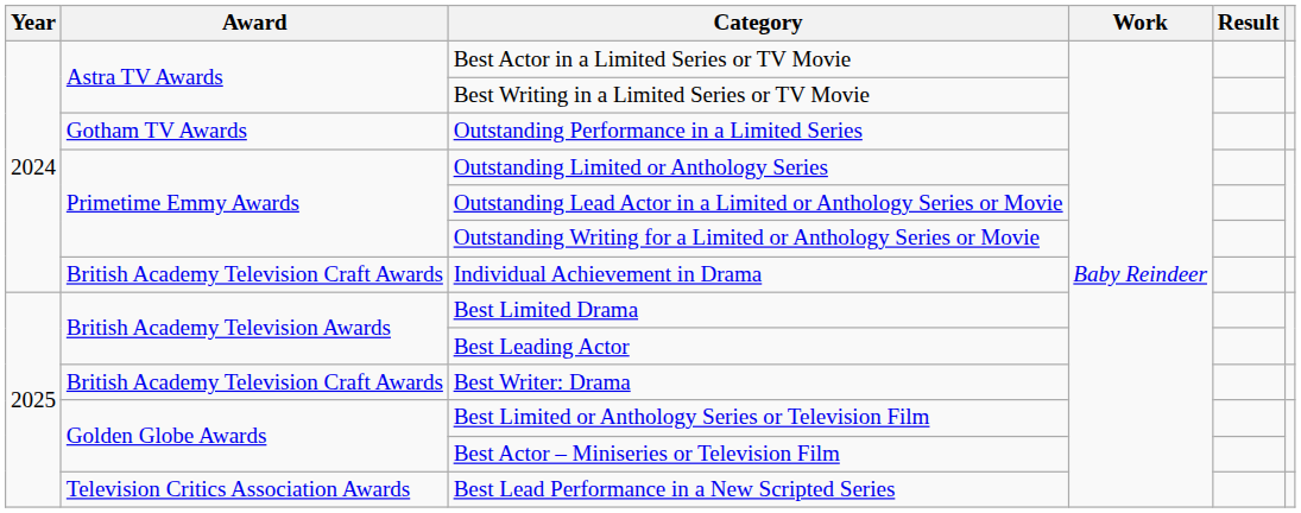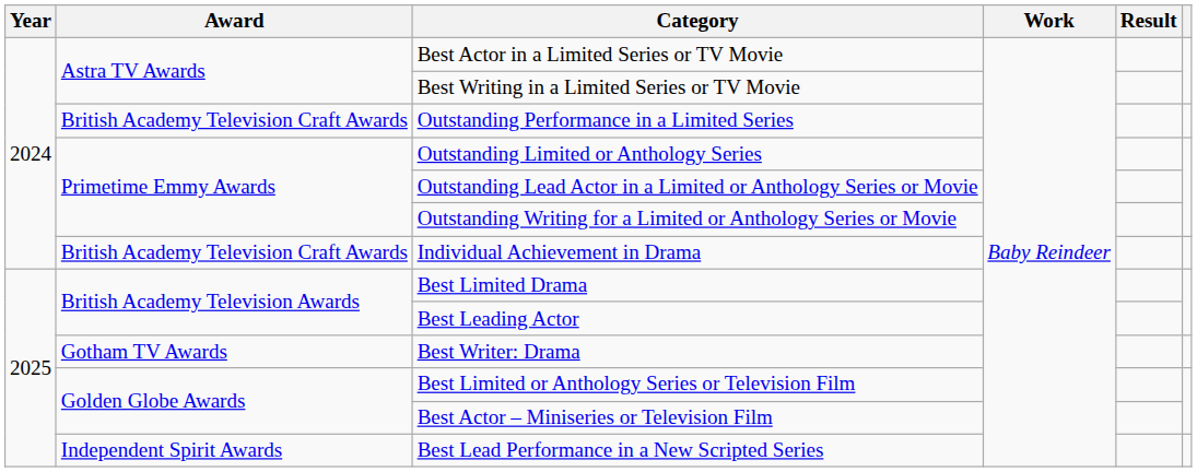Outstanding Performance in a Limited Series | Award: Gotham TV Awards -> British Academy Television Craft Awards
Best Writer: Drama | Award: British Academy Television Craft Awards -> Gotham TV Awards
Best Lead Performance in a New Scripted Series | Award: Television Critics Association Awards -> Independent Spirit Awards
